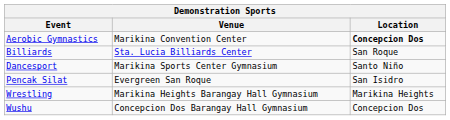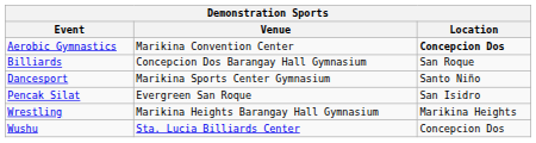Billiards | Venue: Sta. Lucia Billiards Center -> Concepcion Dos Barangay Hall Gymnasium
Wushu | Venue: Concepcion Dos Barangay Hall Gymnasium -> Sta. Lucia Billiards Center
